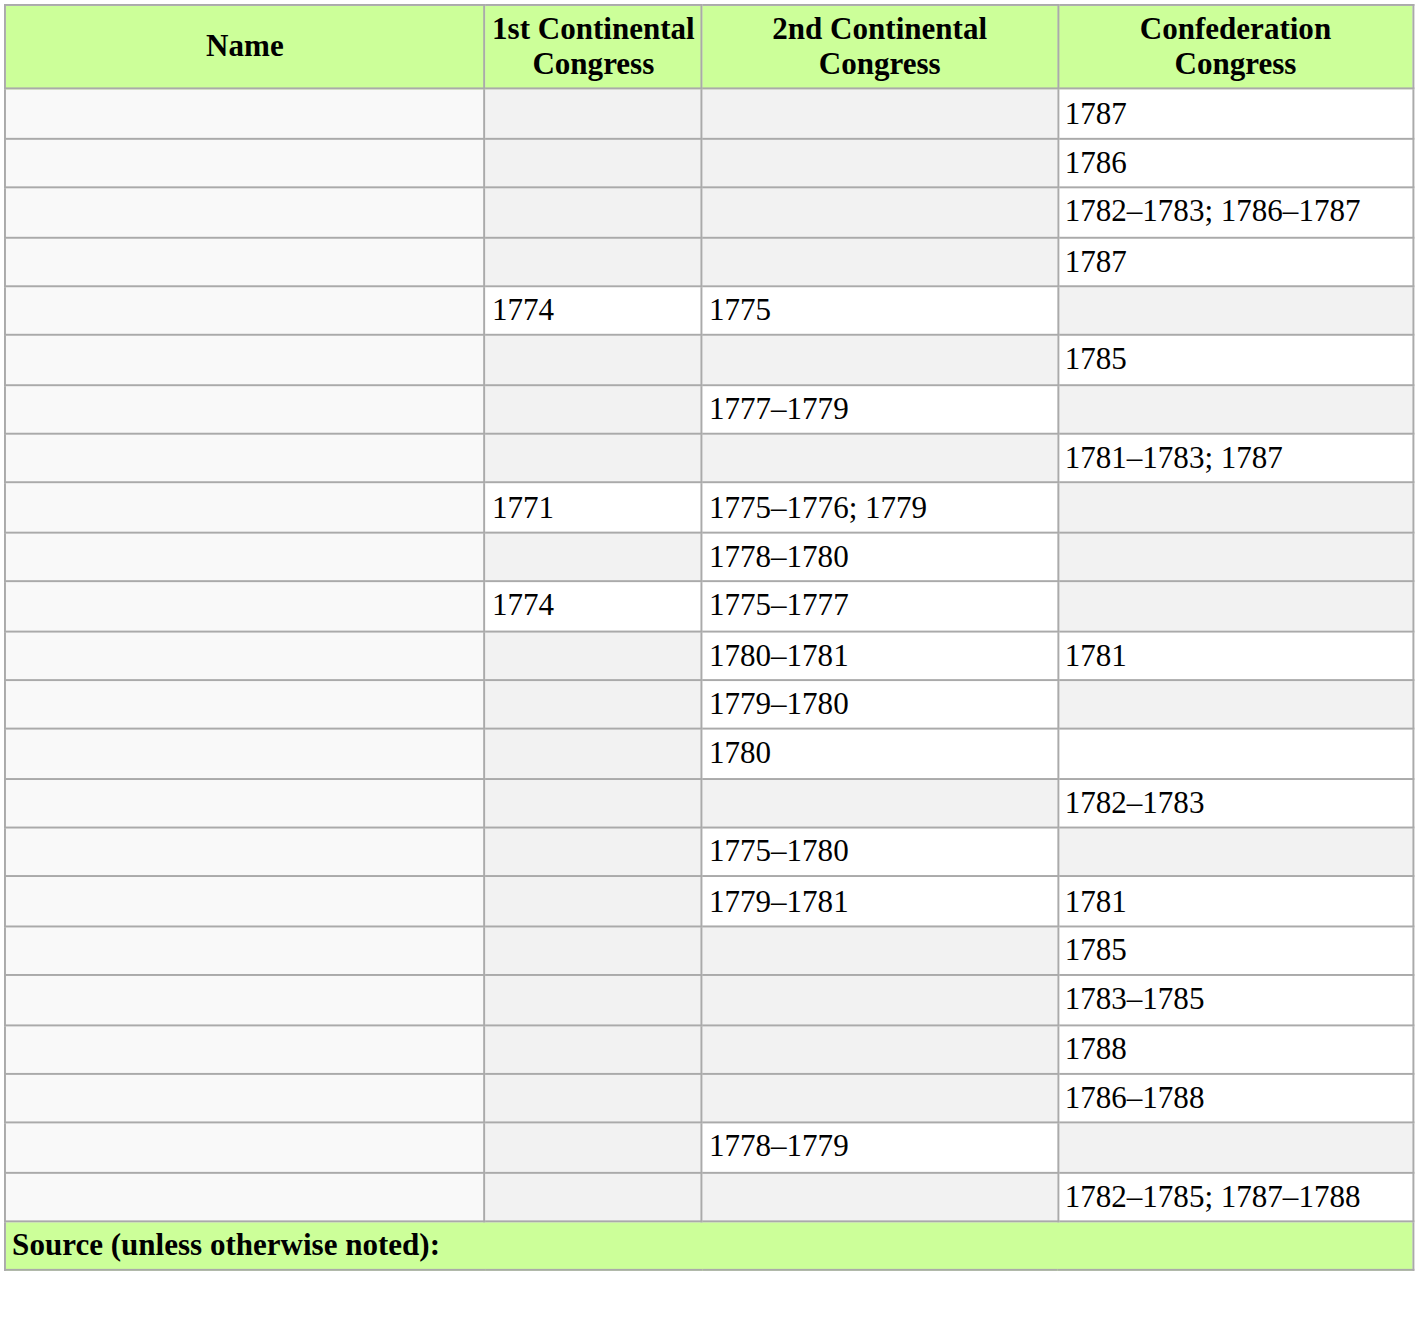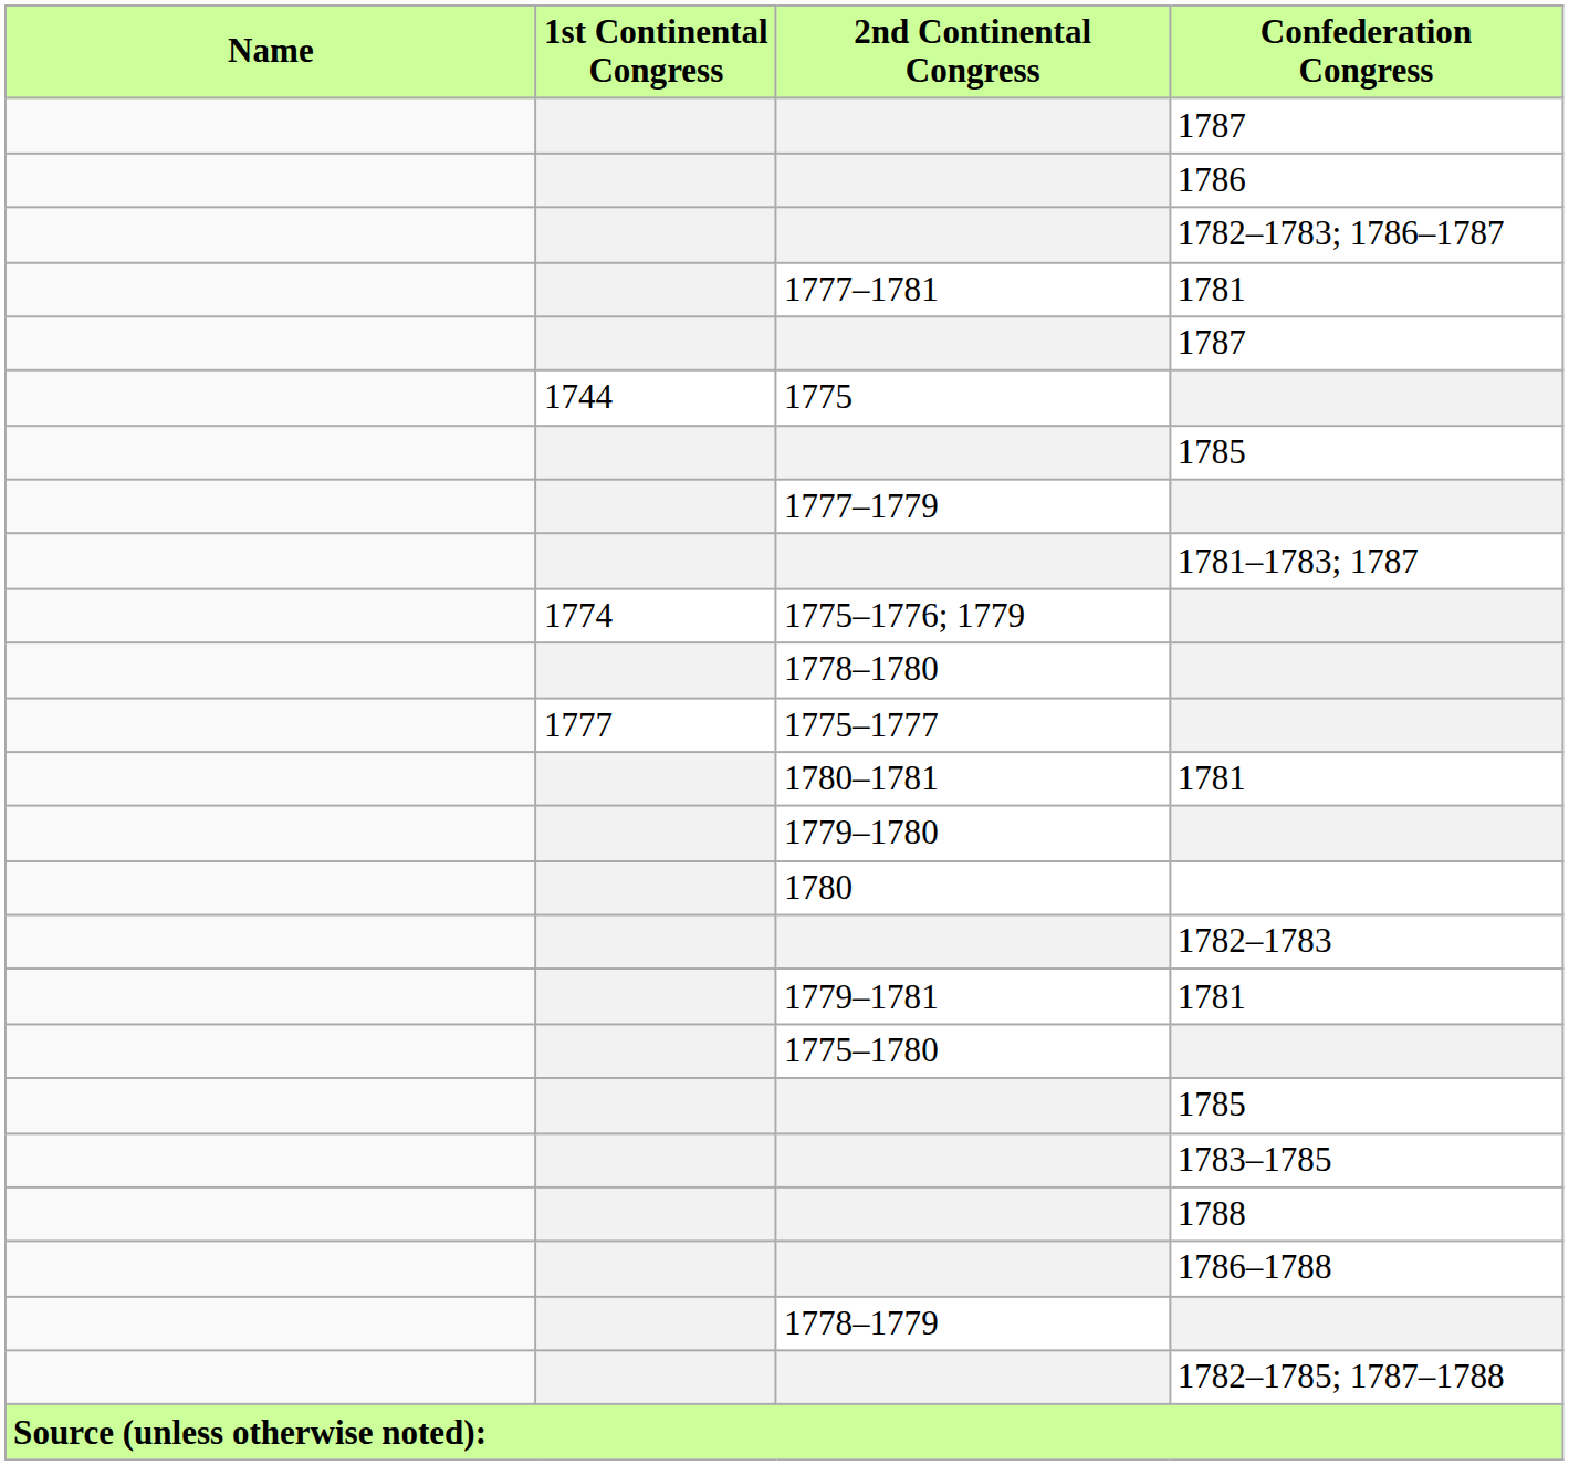+ row: 1777–1781 | 1781
1775 | 1st Continental Congress: 1774 -> 1744
1775–1776; 1779 | 1st Continental Congress: 1771 -> 1774
1775–1777 | 1st Continental Congress: 1774 -> 1777
rows swapped: 1775–1780 <-> 1779–1781
